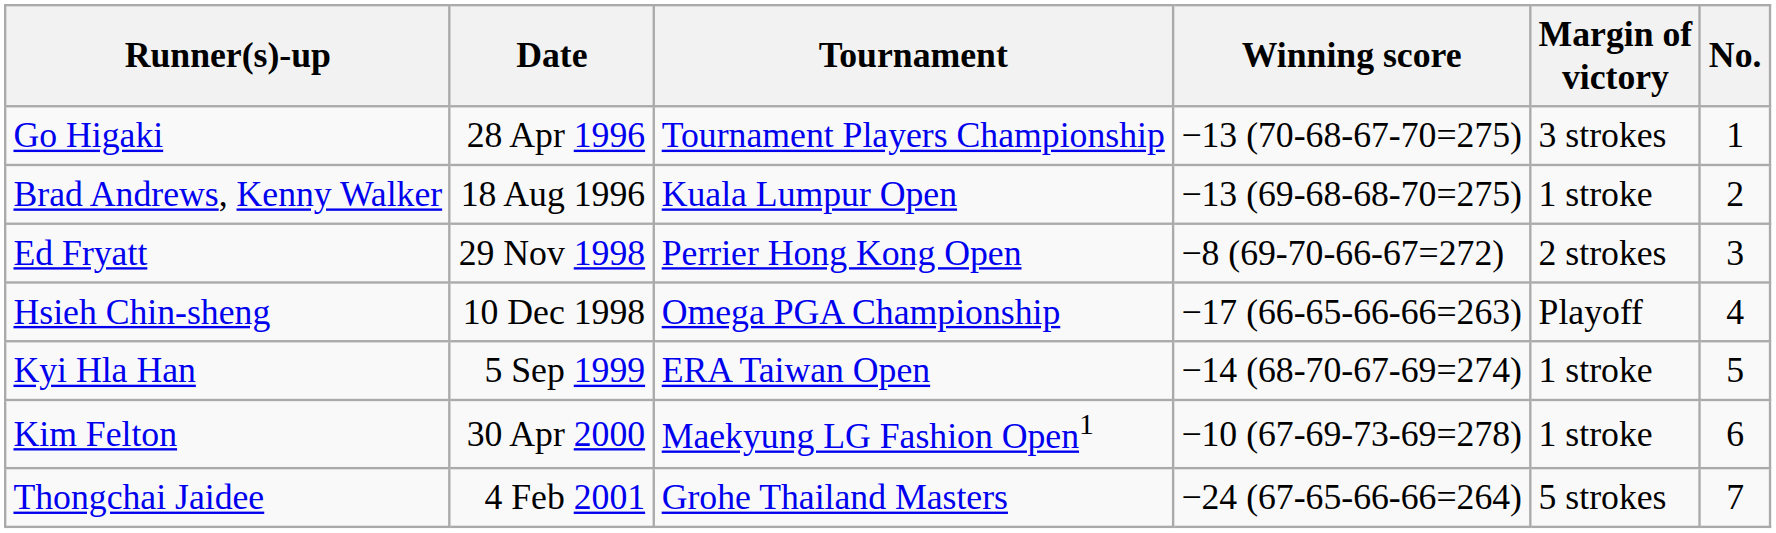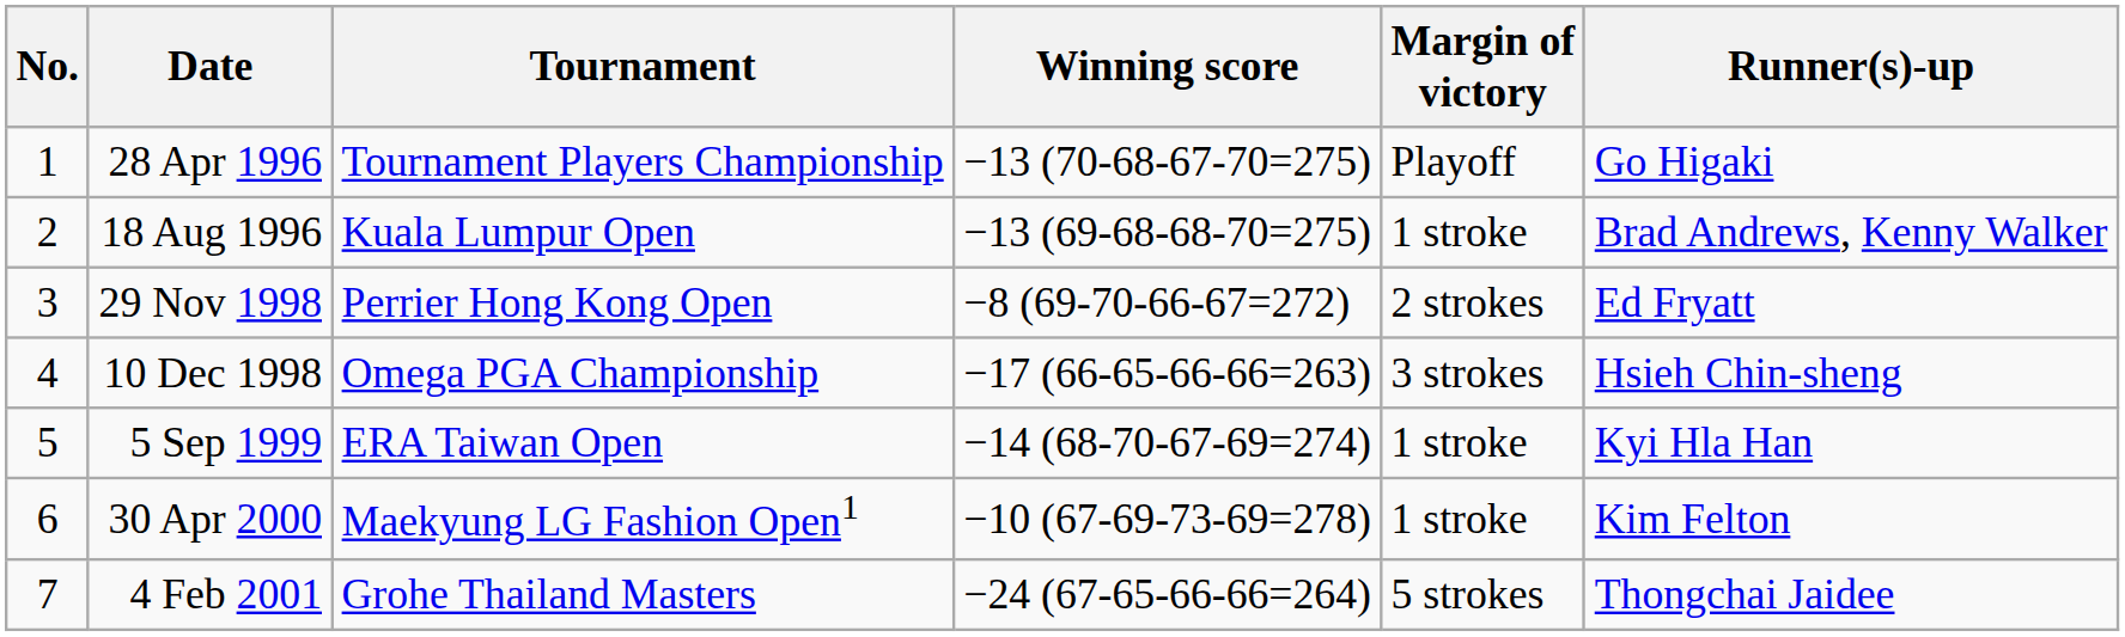columns swapped: No. <-> Runner(s)-up
28 Apr 1996 | Margin of victory: 3 strokes -> Playoff
10 Dec 1998 | Margin of victory: Playoff -> 3 strokes
